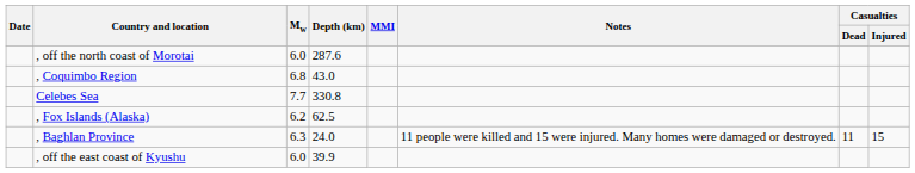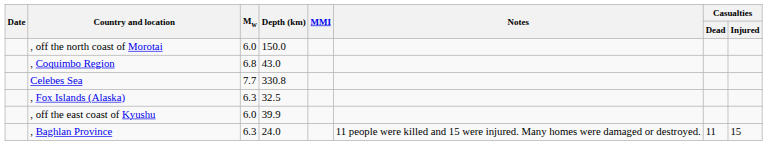, off the north coast of Morotai | Depth (km): 287.6 -> 150.0
, Fox Islands (Alaska) | Mw: 6.2 -> 6.3
, Fox Islands (Alaska) | Depth (km): 62.5 -> 32.5
rows swapped: , off the east coast of Kyushu <-> , Baghlan Province
